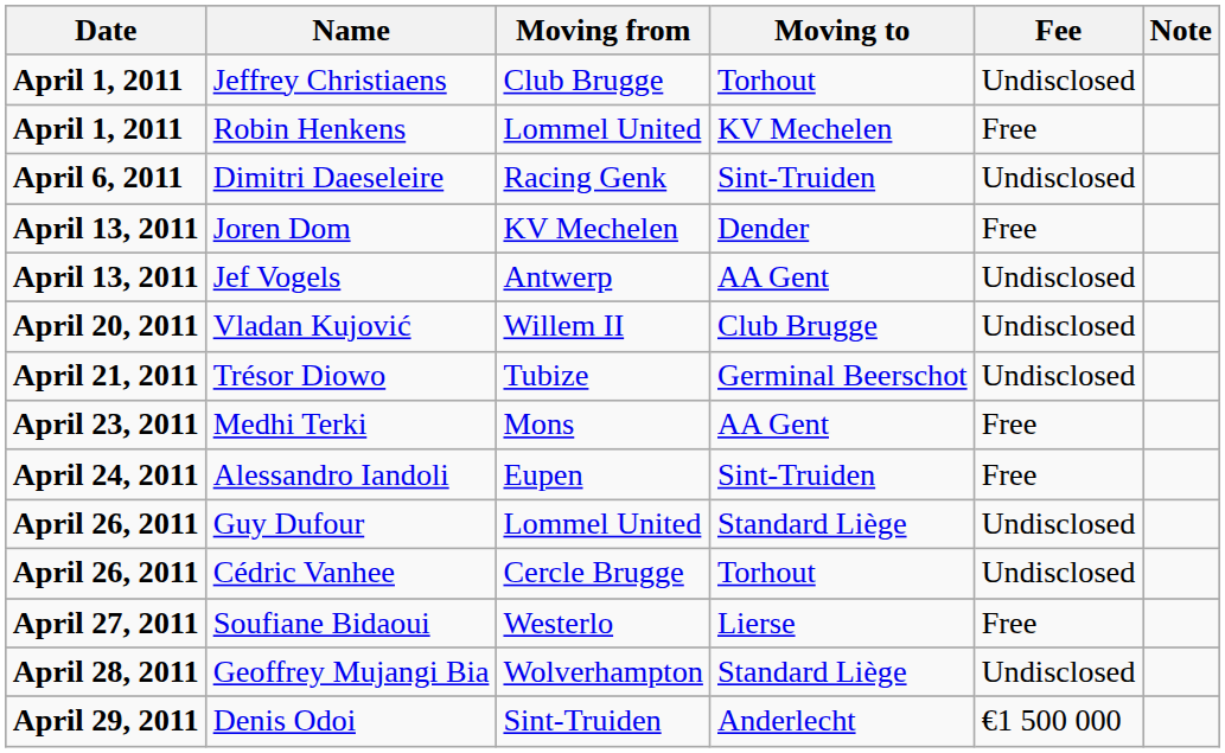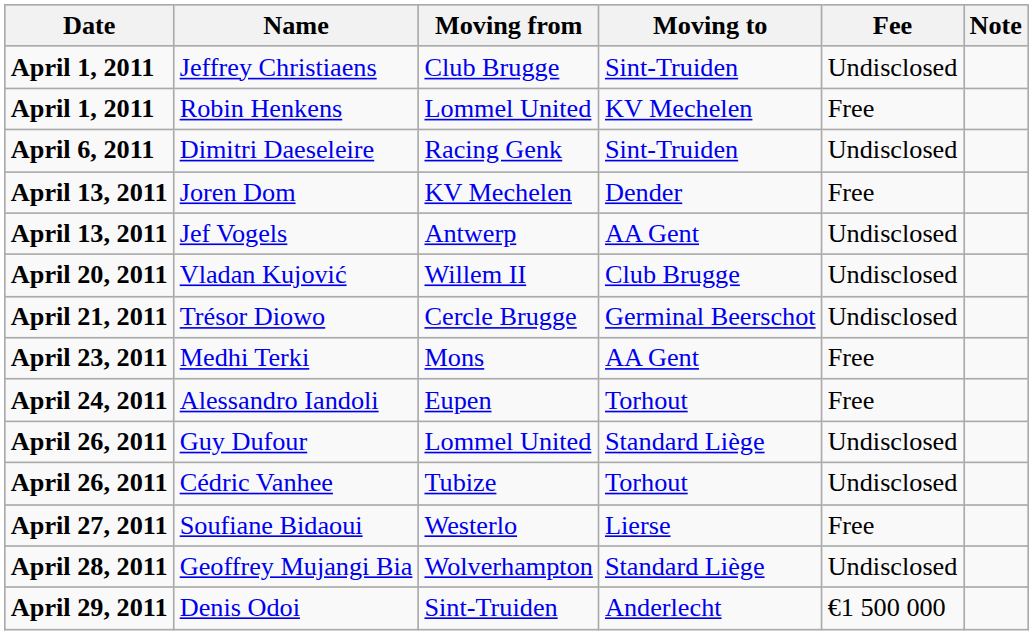Jeffrey Christiaens | Moving to: Torhout -> Sint-Truiden
Trésor Diowo | Moving from: Tubize -> Cercle Brugge
Alessandro Iandoli | Moving to: Sint-Truiden -> Torhout
Cédric Vanhee | Moving from: Cercle Brugge -> Tubize
